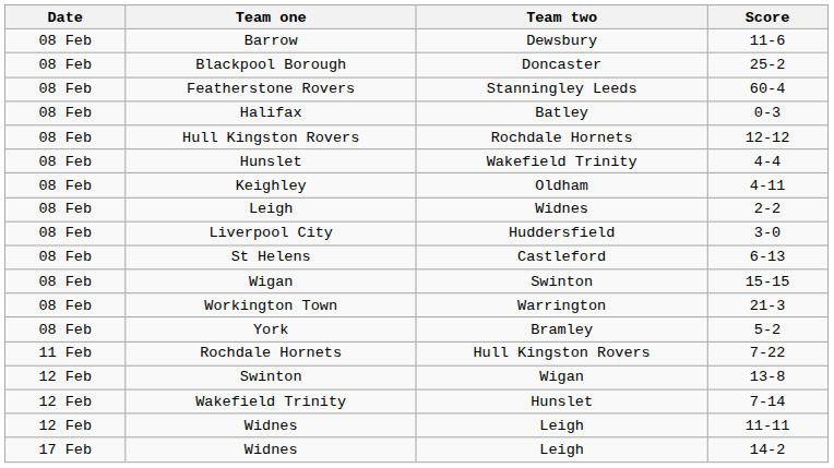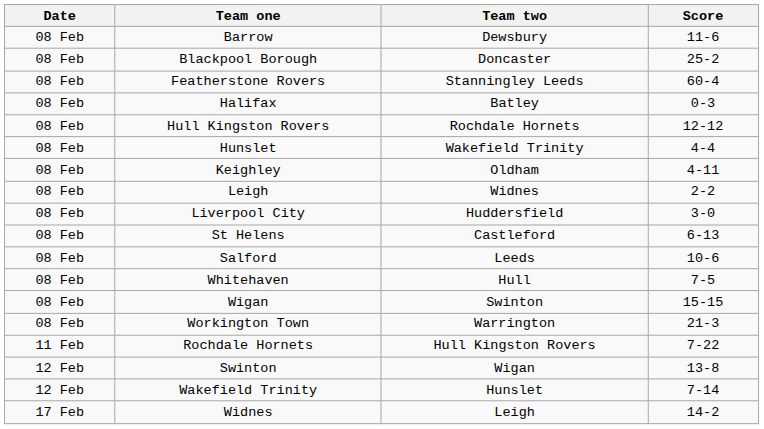+ row: 08 Feb | Salford | Leeds | 10-6
+ row: 08 Feb | Whitehaven | Hull | 7-5
- row: 08 Feb | York | Bramley | 5-2
- row: 12 Feb | Widnes | Leigh | 11-11
